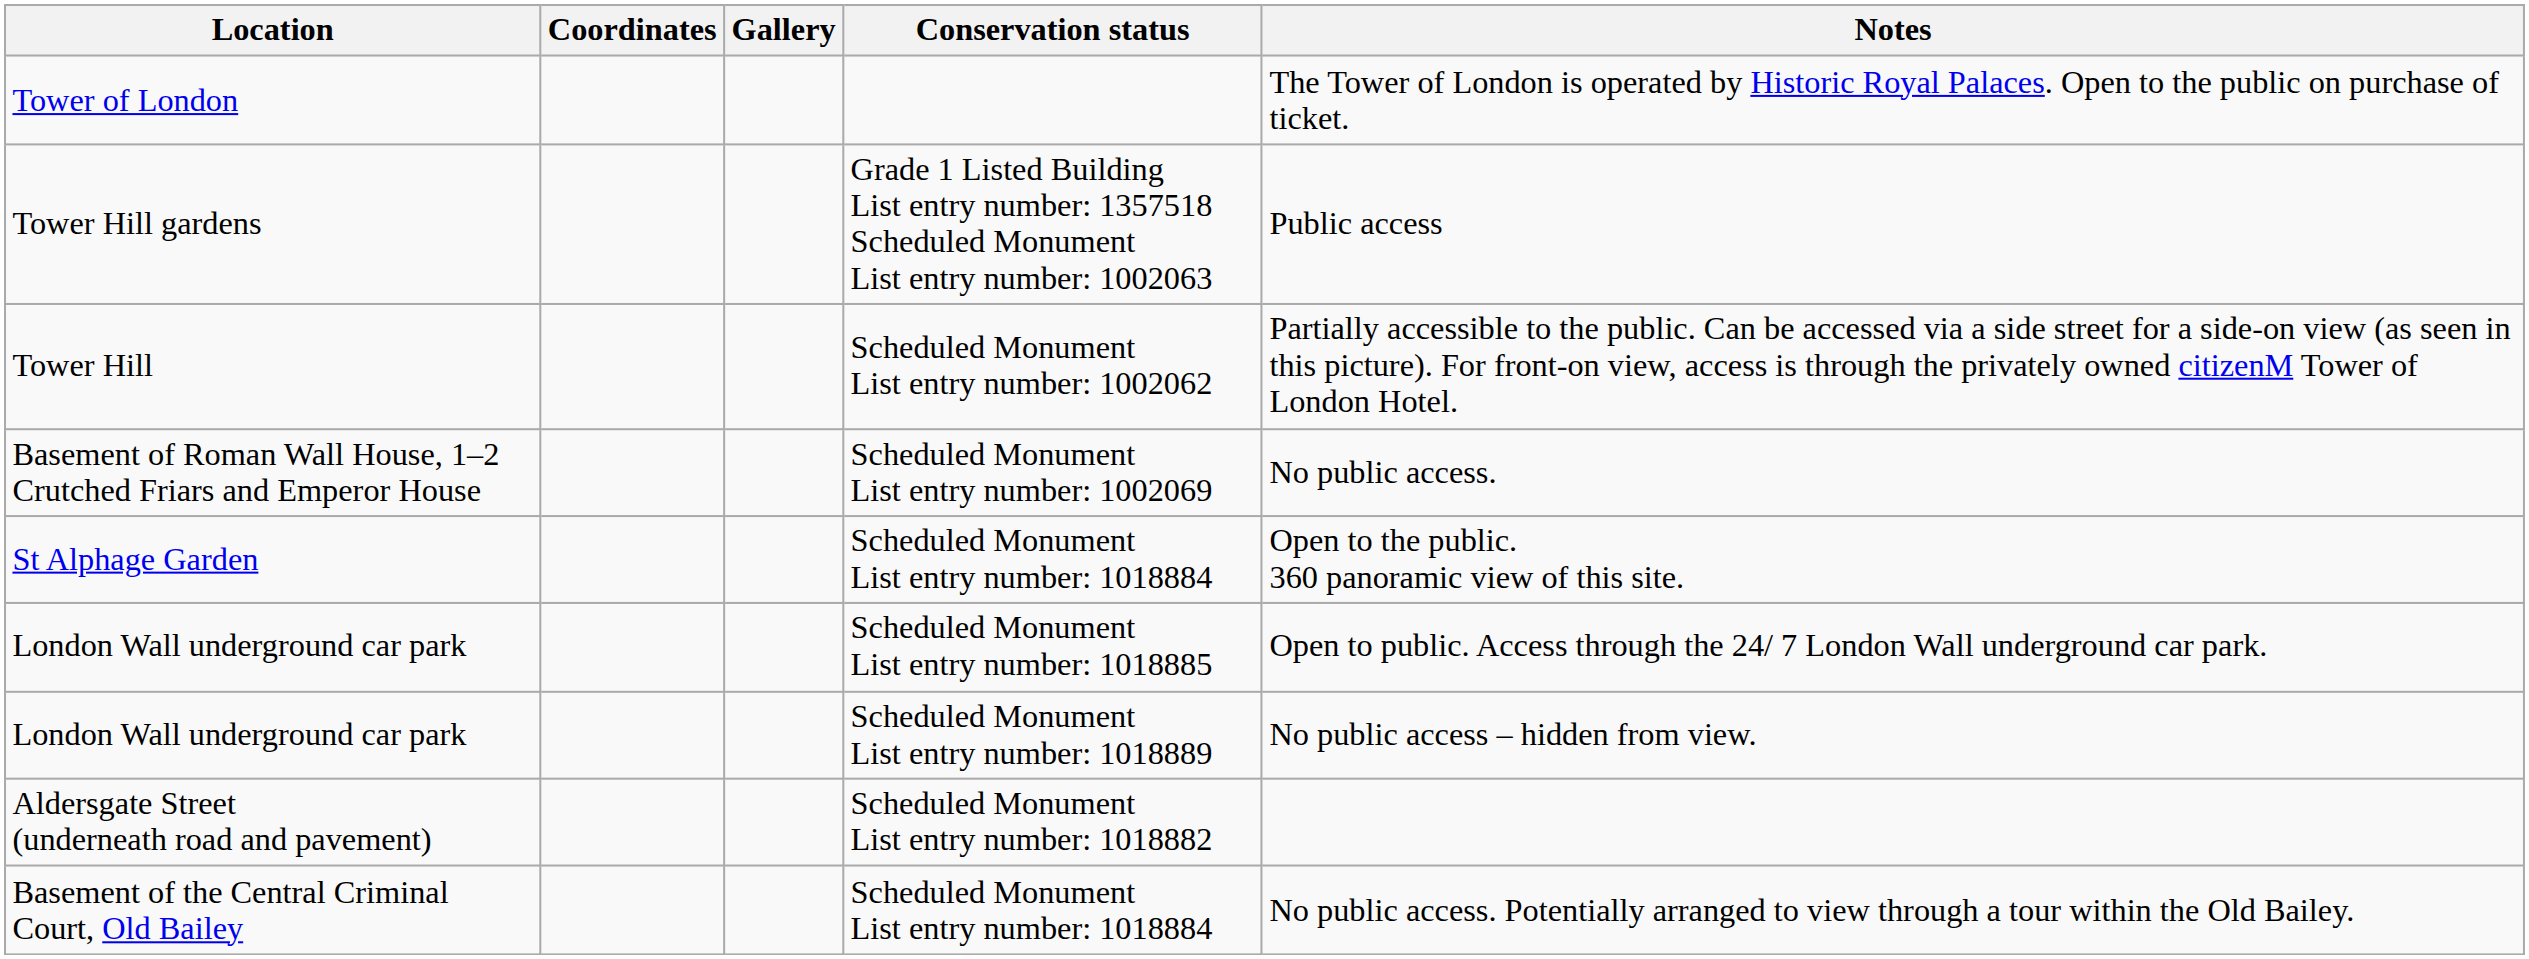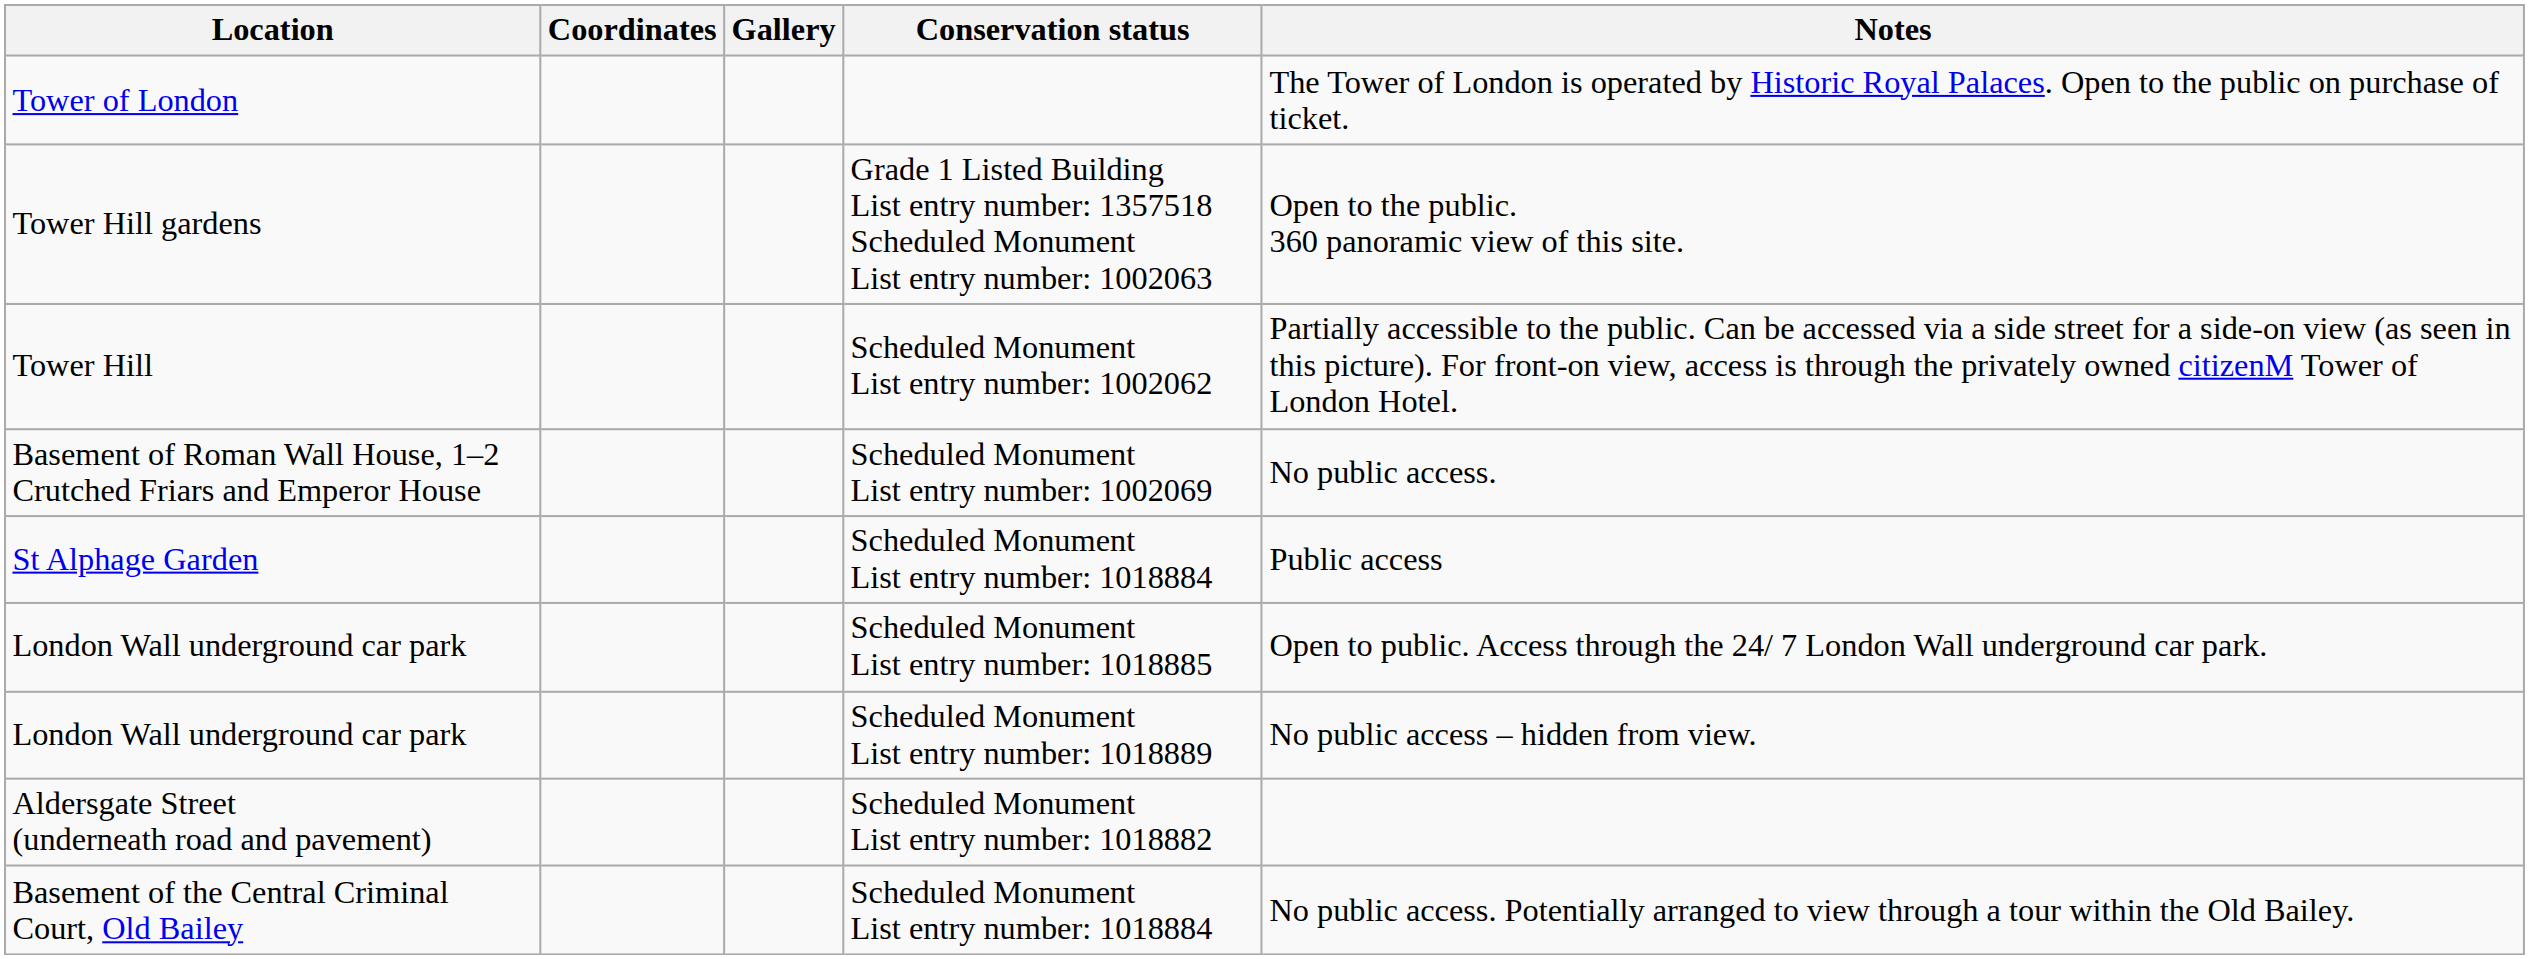Tower Hill gardens | Notes: Public access -> Open to the public. 360 panoramic view of this site.
St Alphage Garden | Notes: Open to the public. 360 panoramic view of this site. -> Public access
